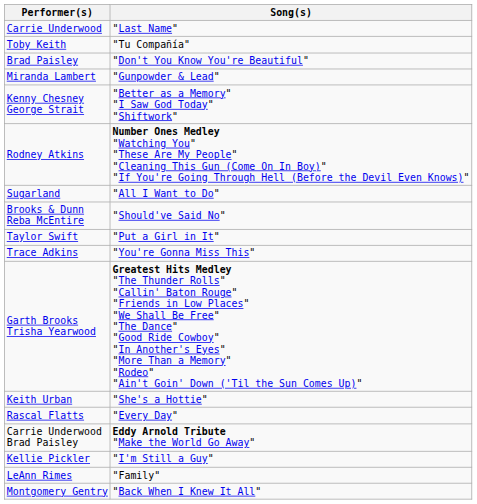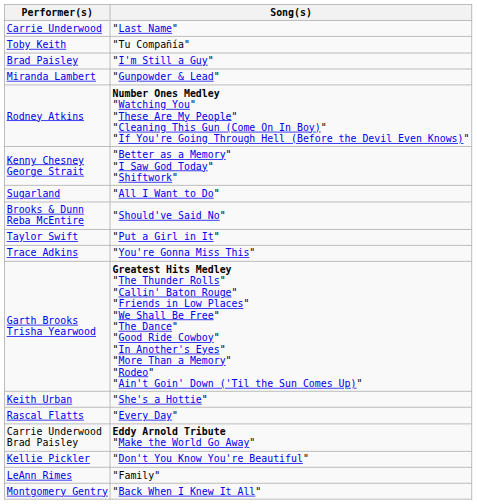Brad Paisley | Song(s): "Don't You Know You're Beautiful" -> "I'm Still a Guy"
rows swapped: Rodney Atkins <-> Kenny Chesney George Strait
Kellie Pickler | Song(s): "I'm Still a Guy" -> "Don't You Know You're Beautiful"
